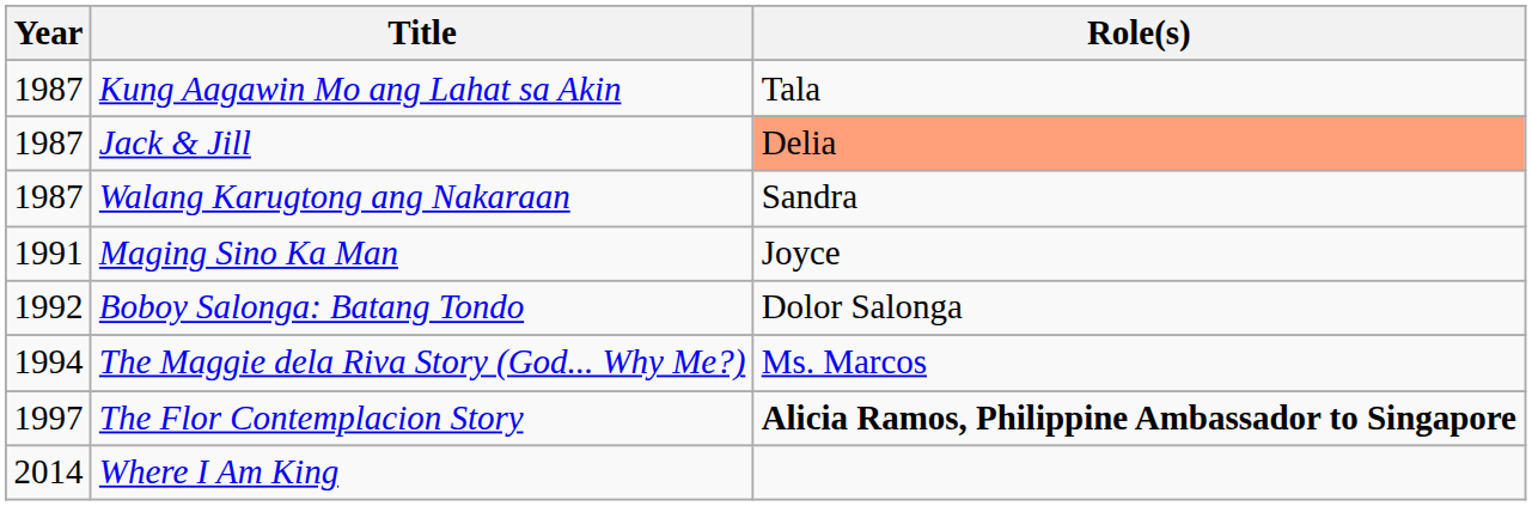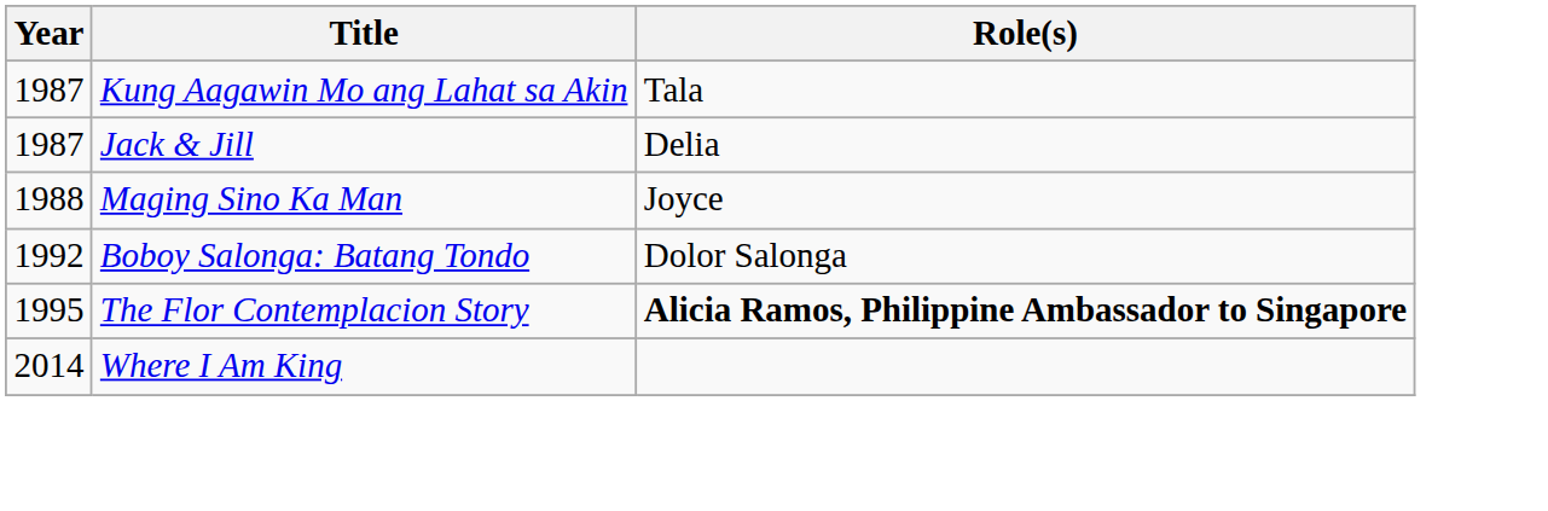Jack & Jill | Role(s): lightsalmon background -> no background
- row: 1987 | Walang Karugtong ang Nakaraan | Sandra
Maging Sino Ka Man | Year: 1991 -> 1988
- row: 1994 | The Maggie dela Riva Story (God... Why Me?) | Ms. Marcos
The Flor Contemplacion Story | Year: 1997 -> 1995
